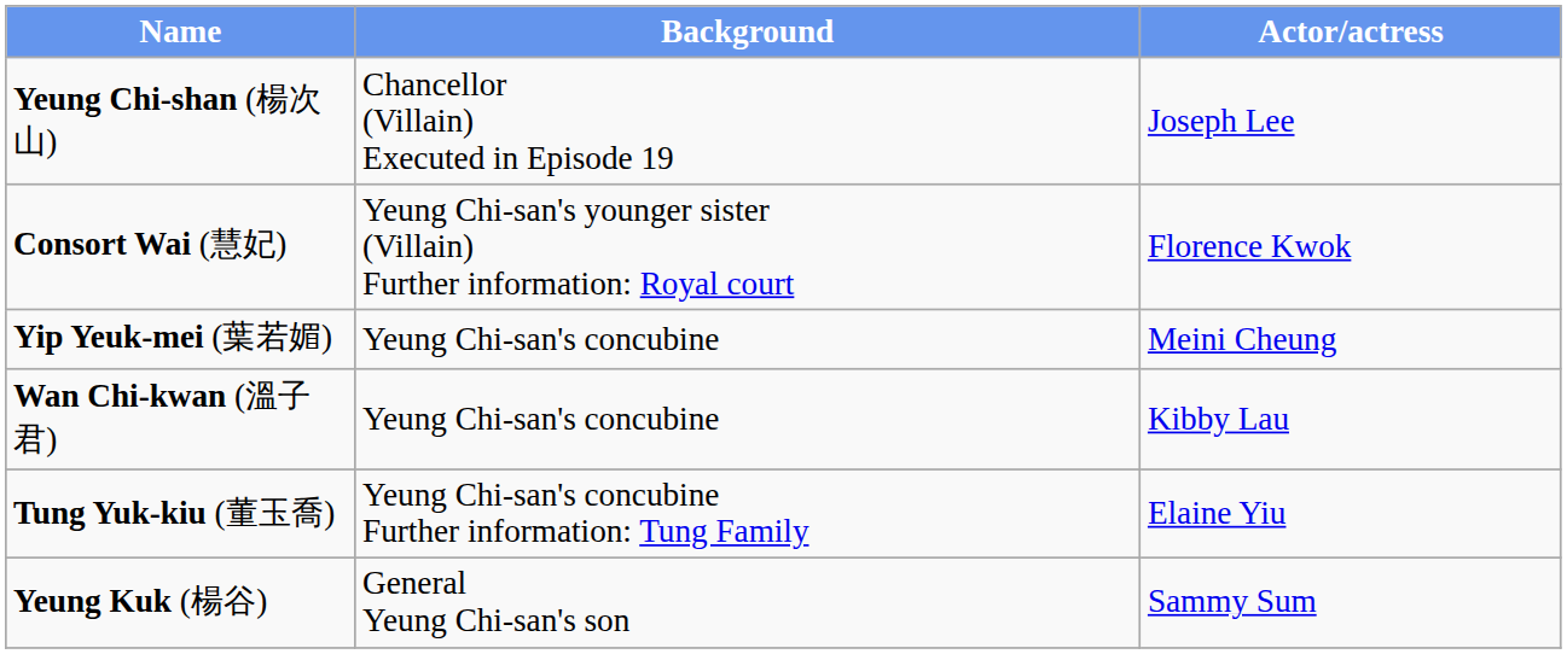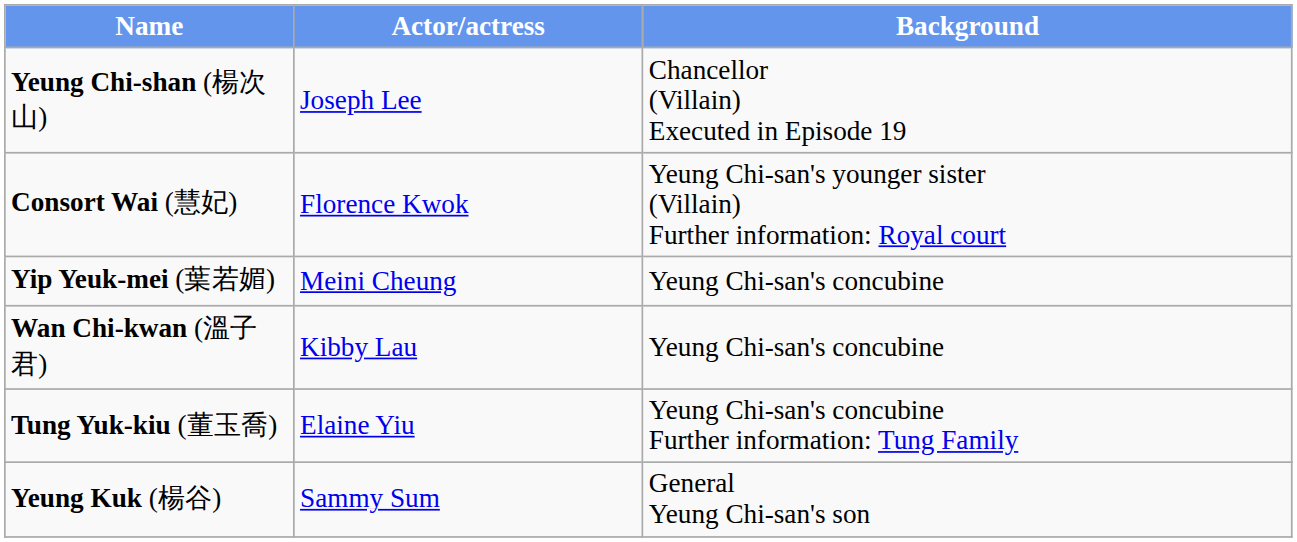columns swapped: Actor/actress <-> Background
